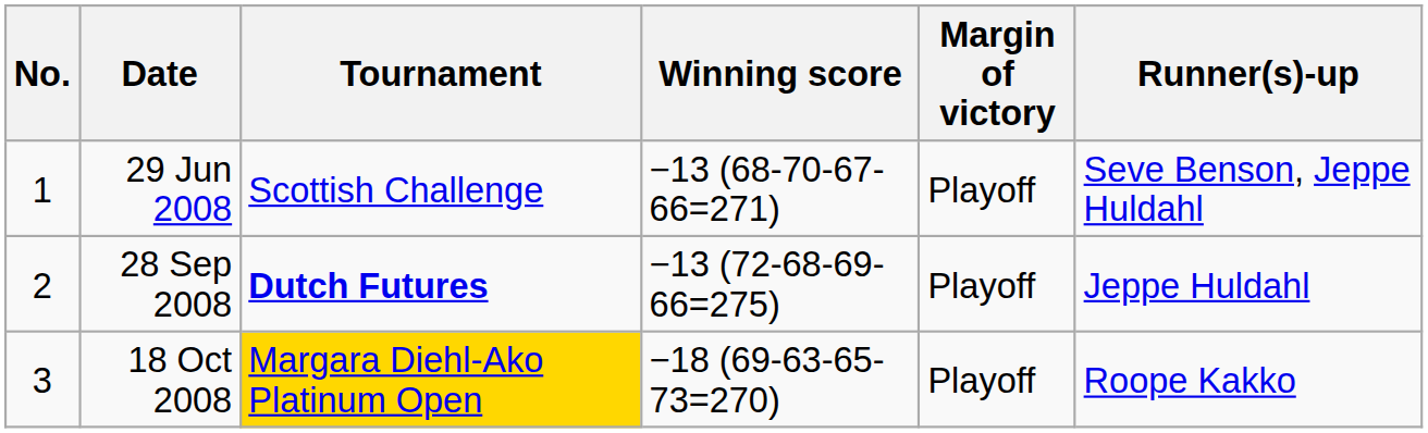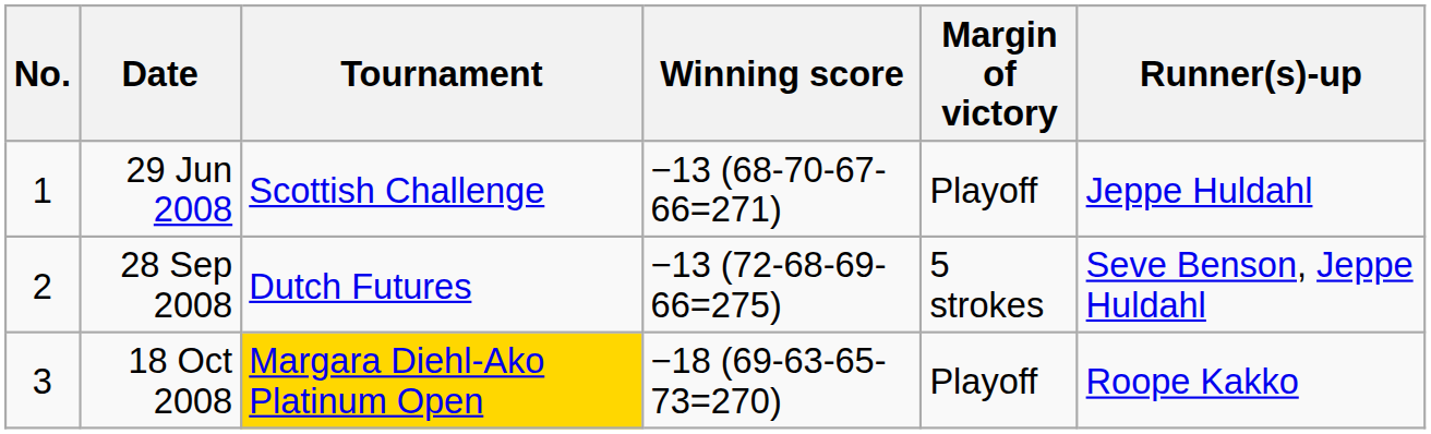29 Jun 2008 | Runner(s)-up: Seve Benson, Jeppe Huldahl -> Jeppe Huldahl
28 Sep 2008 | Tournament: bold -> normal
28 Sep 2008 | Margin of victory: Playoff -> 5 strokes
28 Sep 2008 | Runner(s)-up: Jeppe Huldahl -> Seve Benson, Jeppe Huldahl
